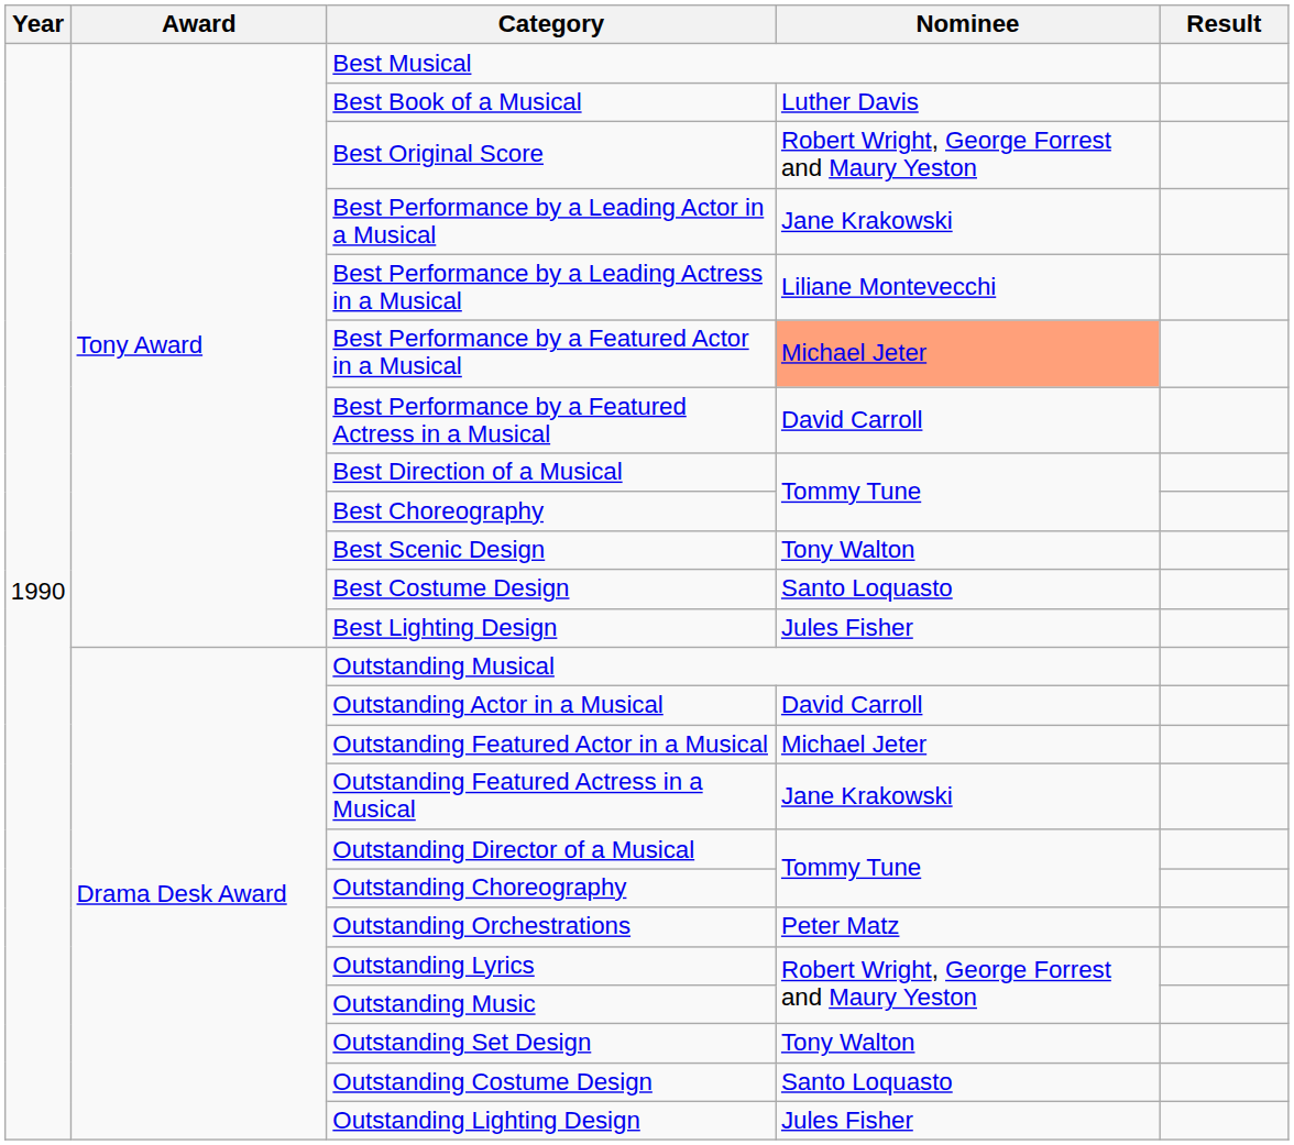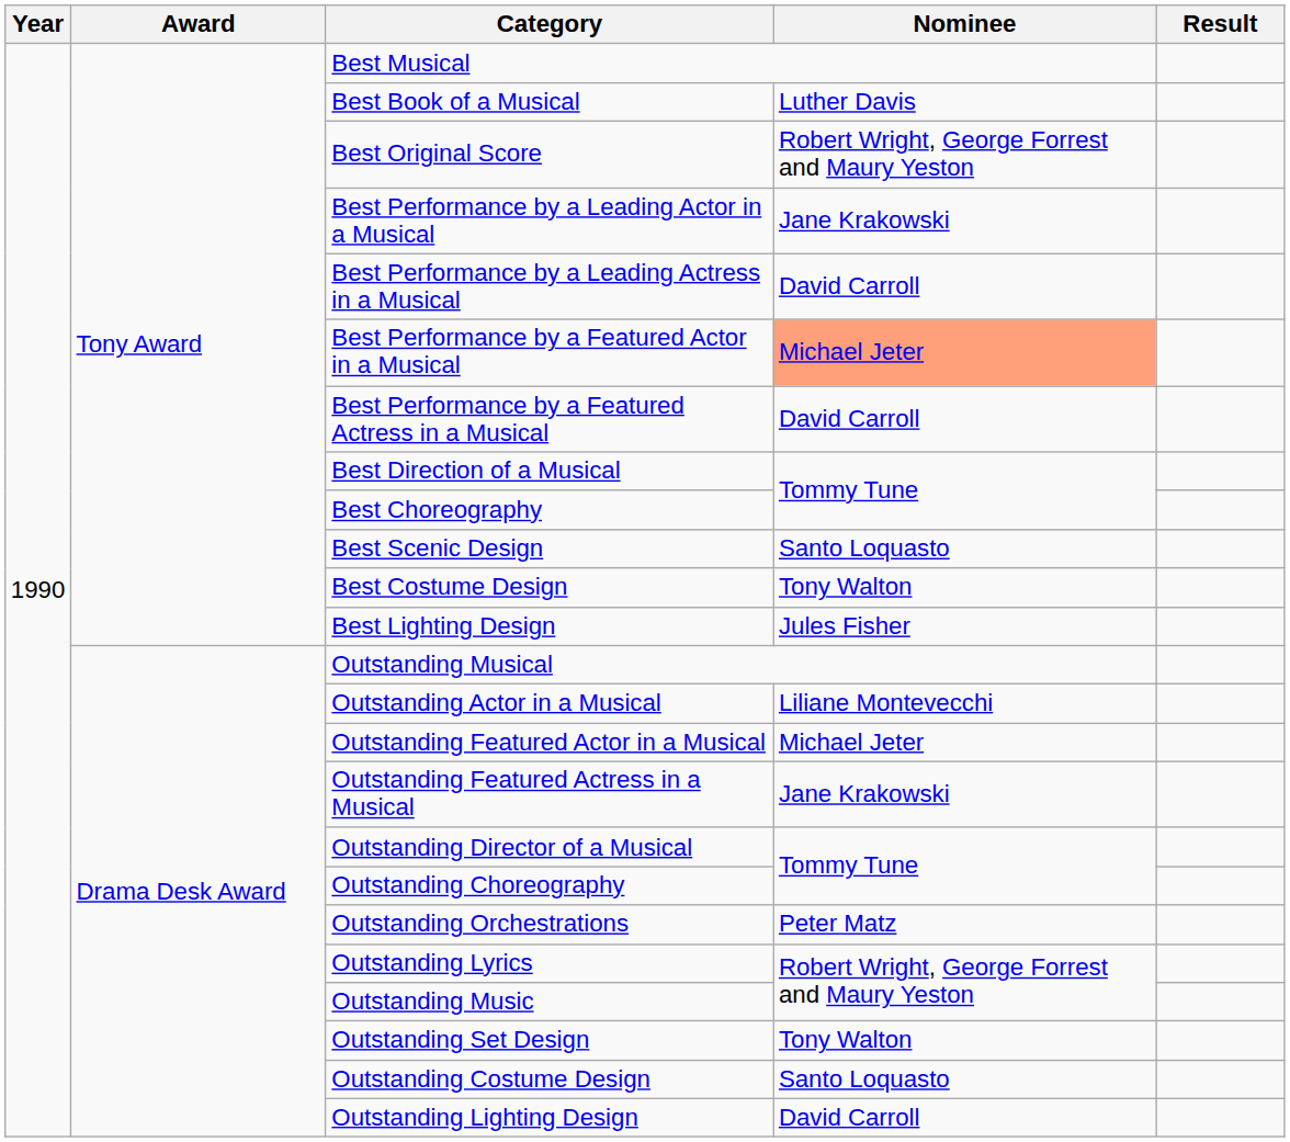Best Performance by a Leading Actress in a Musical | Nominee: Liliane Montevecchi -> David Carroll
Best Scenic Design | Nominee: Tony Walton -> Santo Loquasto
Best Costume Design | Nominee: Santo Loquasto -> Tony Walton
Outstanding Actor in a Musical | Nominee: David Carroll -> Liliane Montevecchi
Outstanding Lighting Design | Nominee: Jules Fisher -> David Carroll
